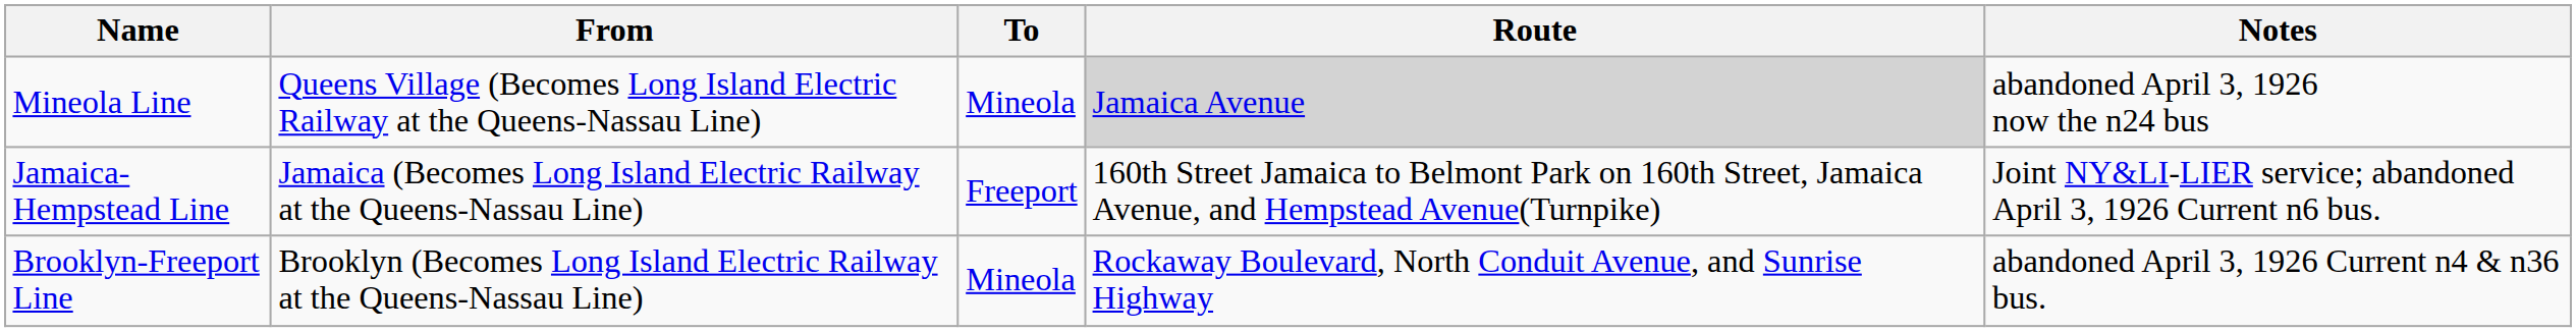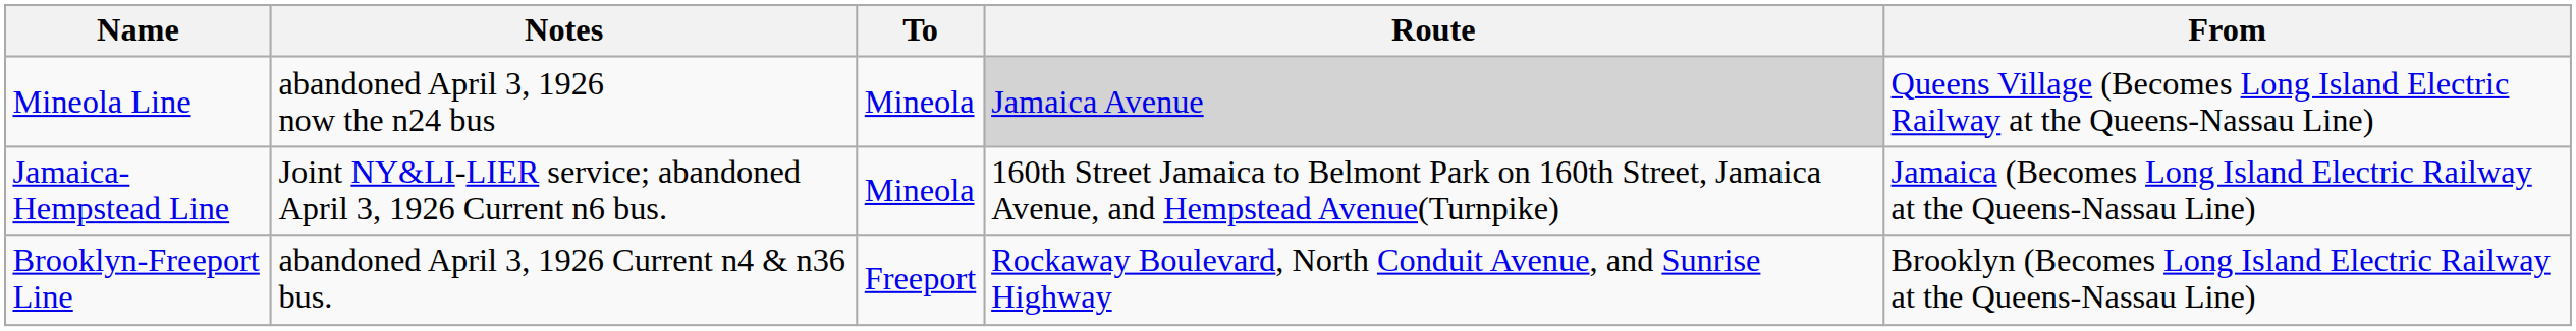columns swapped: From <-> Notes
Jamaica-Hempstead Line | To: Freeport -> Mineola
Brooklyn-Freeport Line | To: Mineola -> Freeport
